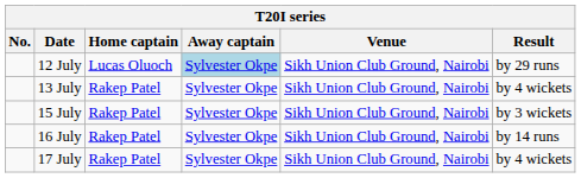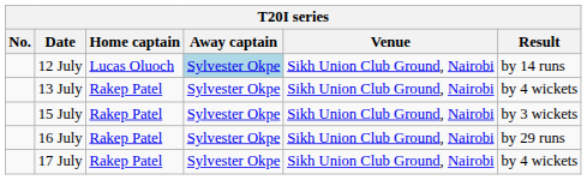12 July | Result: by 29 runs -> by 14 runs
16 July | Result: by 14 runs -> by 29 runs
